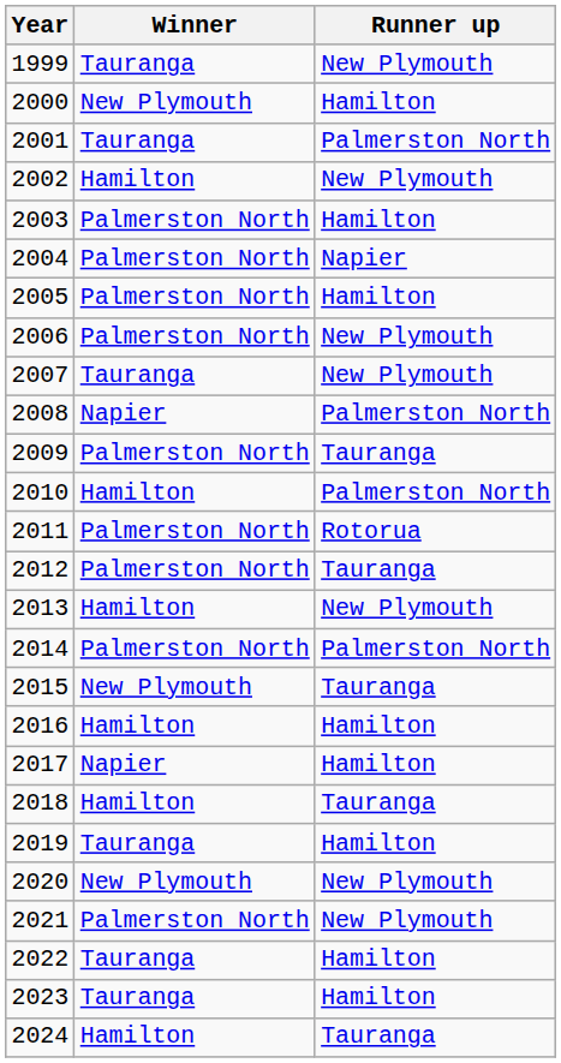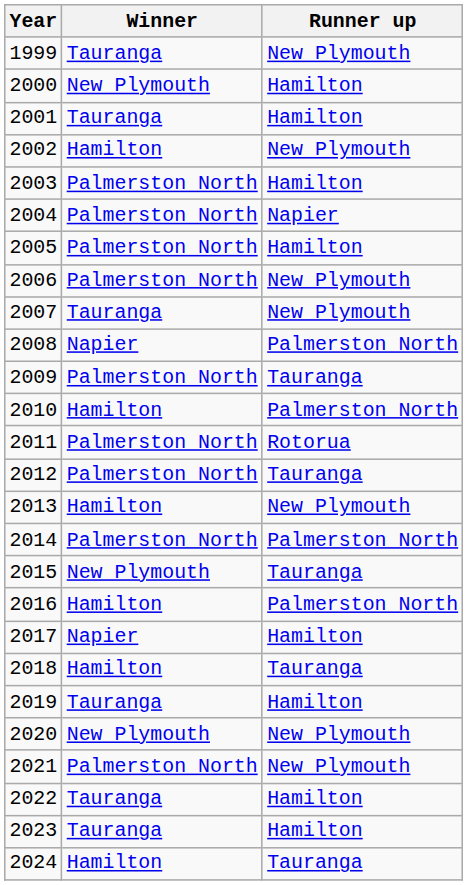2001 | Runner up: Palmerston North -> Hamilton
2016 | Runner up: Hamilton -> Palmerston North
